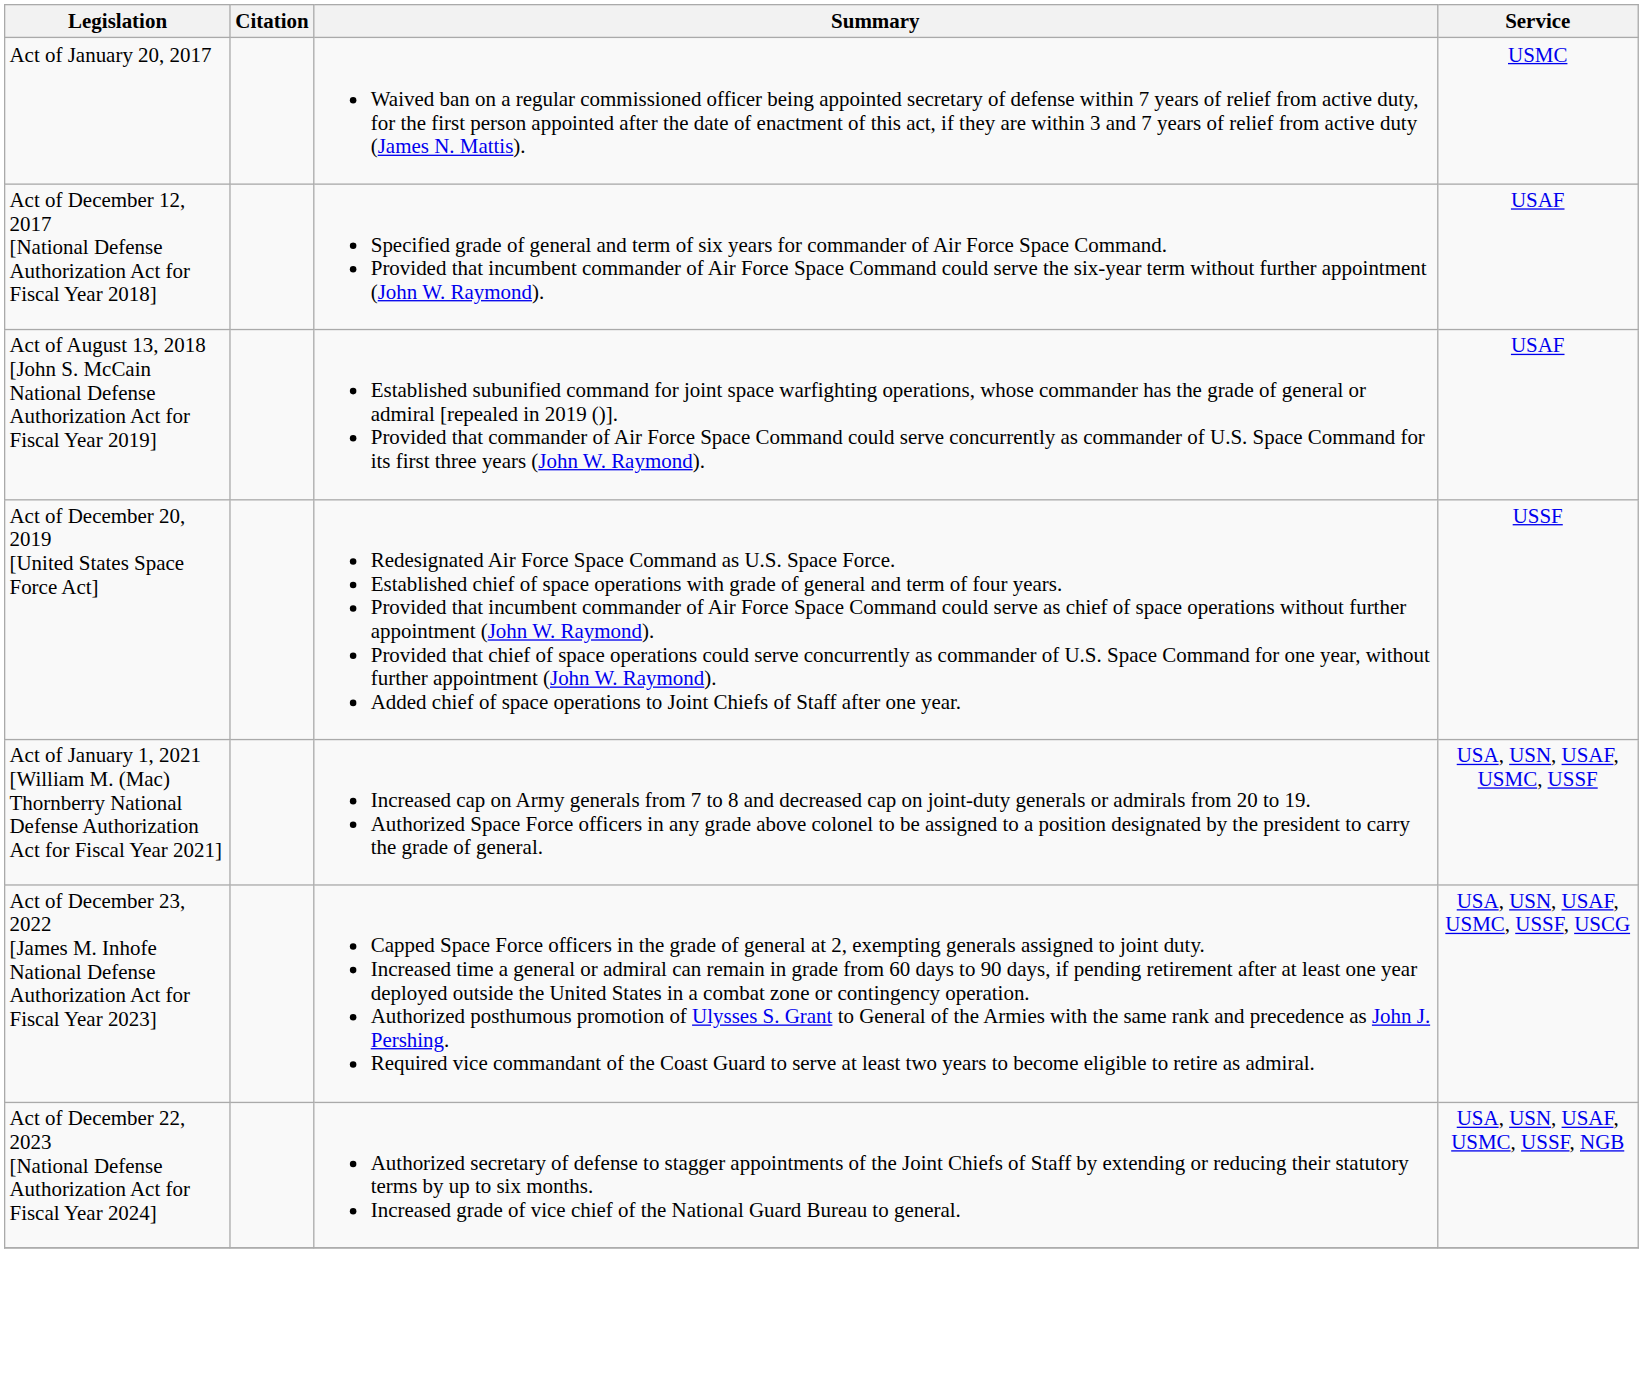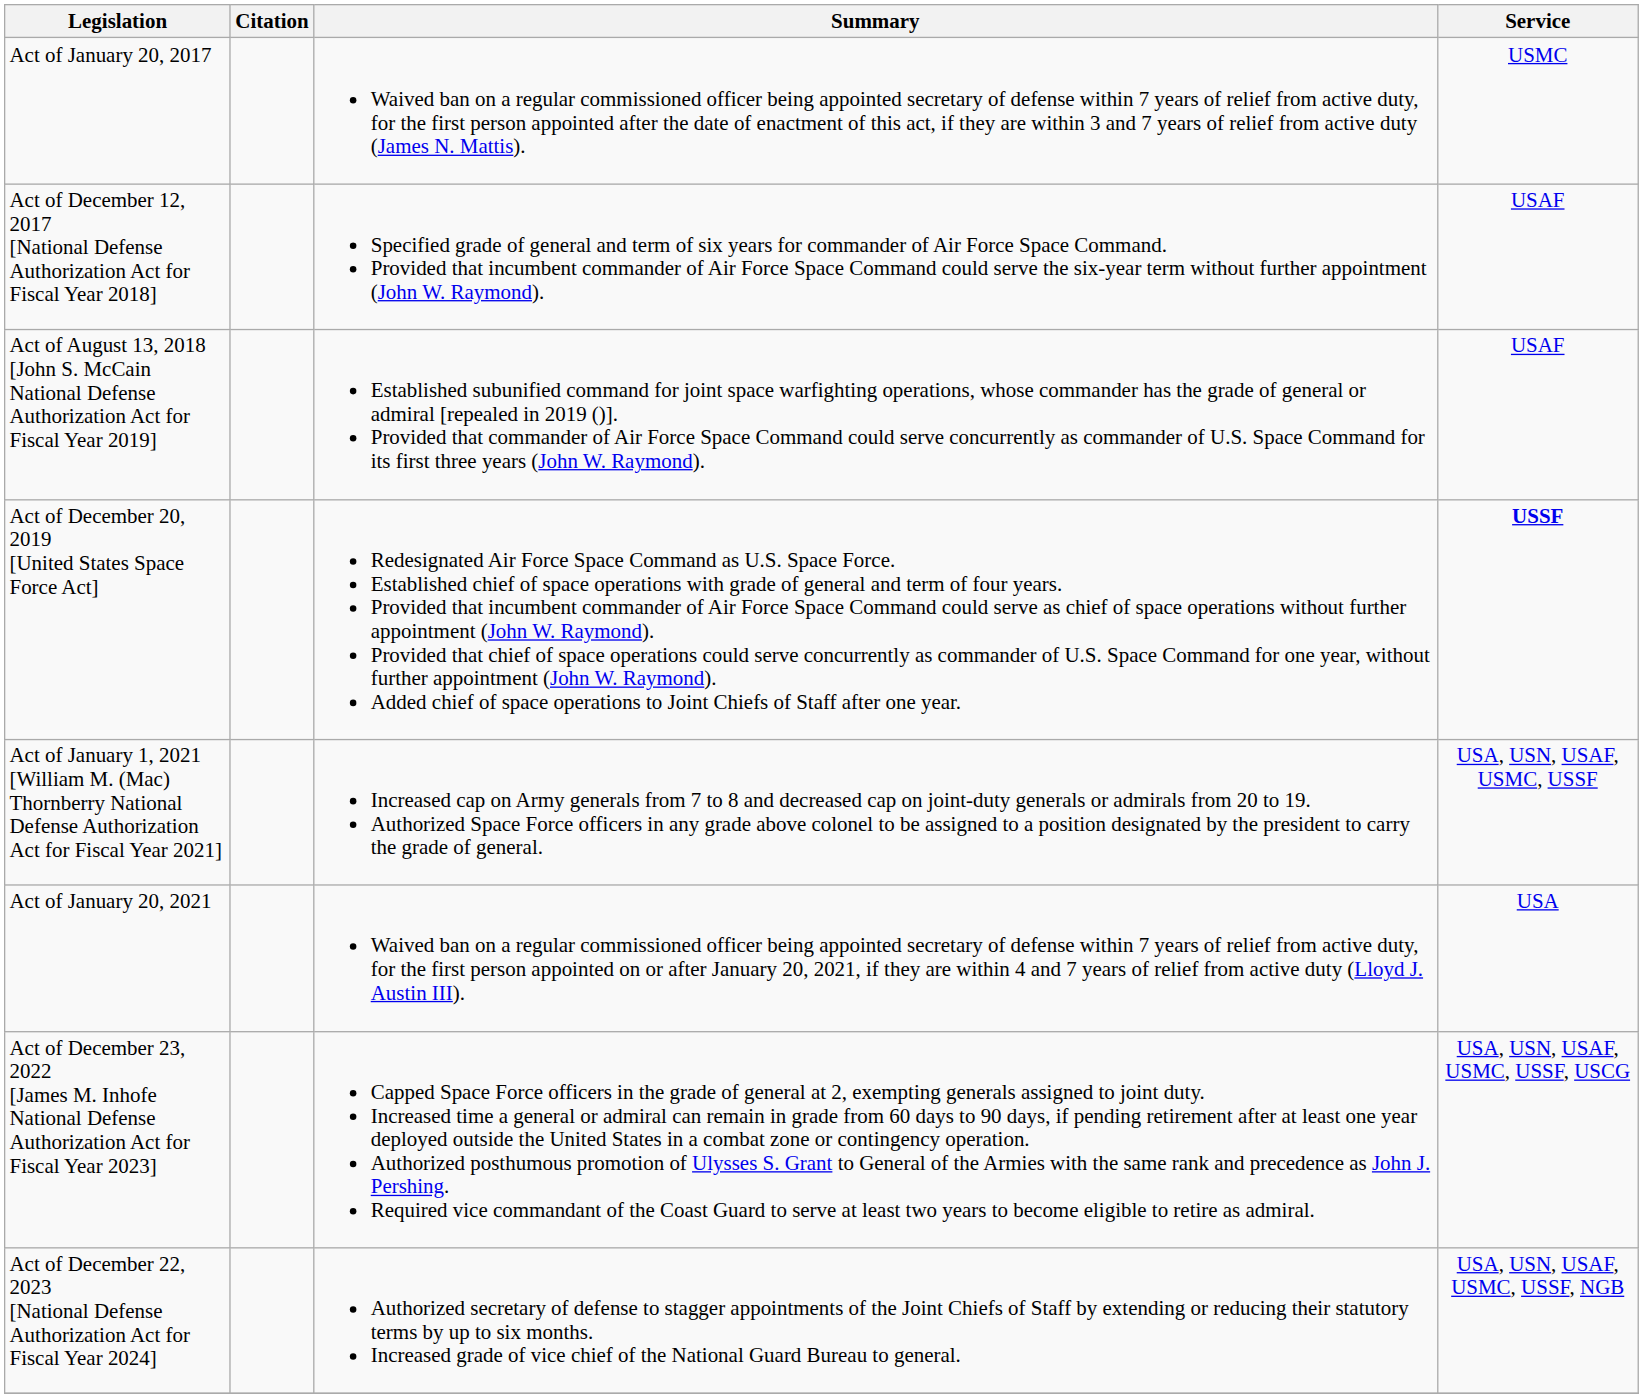Act of December 20, 2019 [United States Space Force Act] | Service: normal -> bold
+ row: Act of January 20, 2021 | Waived ban on a regular commissioned officer being appointed secretary of defense within 7 years of relief from active duty, for the first person appointed on or after January 20, 2021, if they are within 4 and 7 years of relief from active duty (Lloyd J. Austin III). | USA
